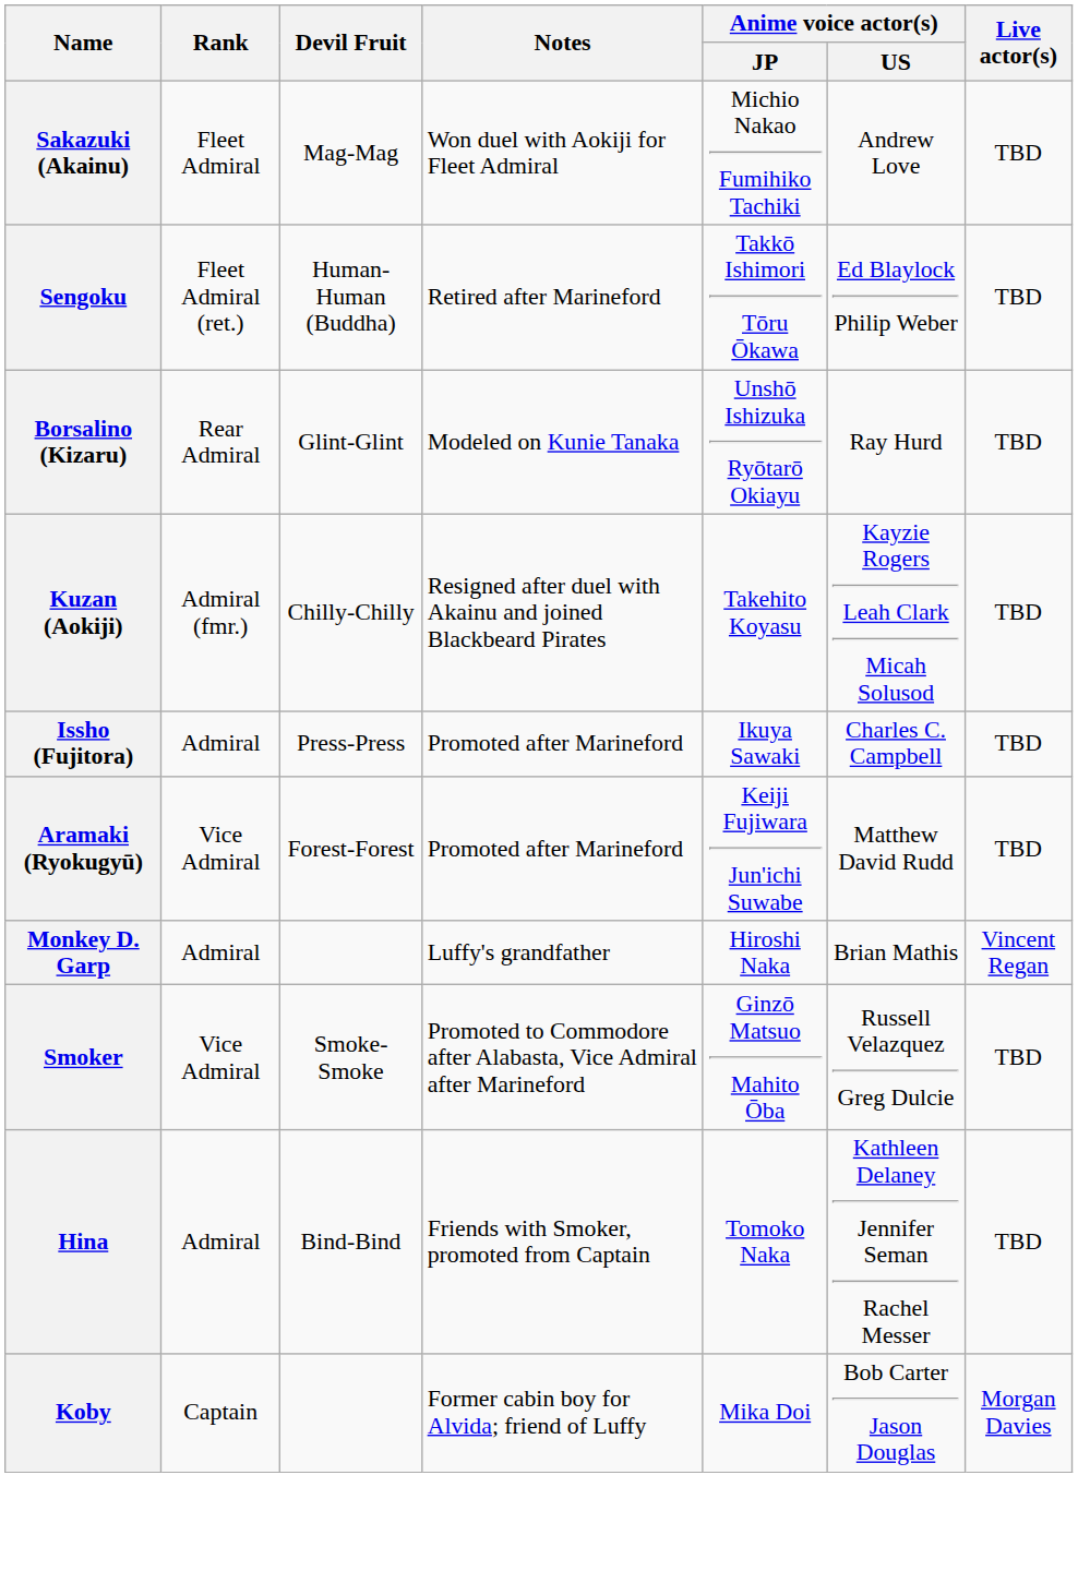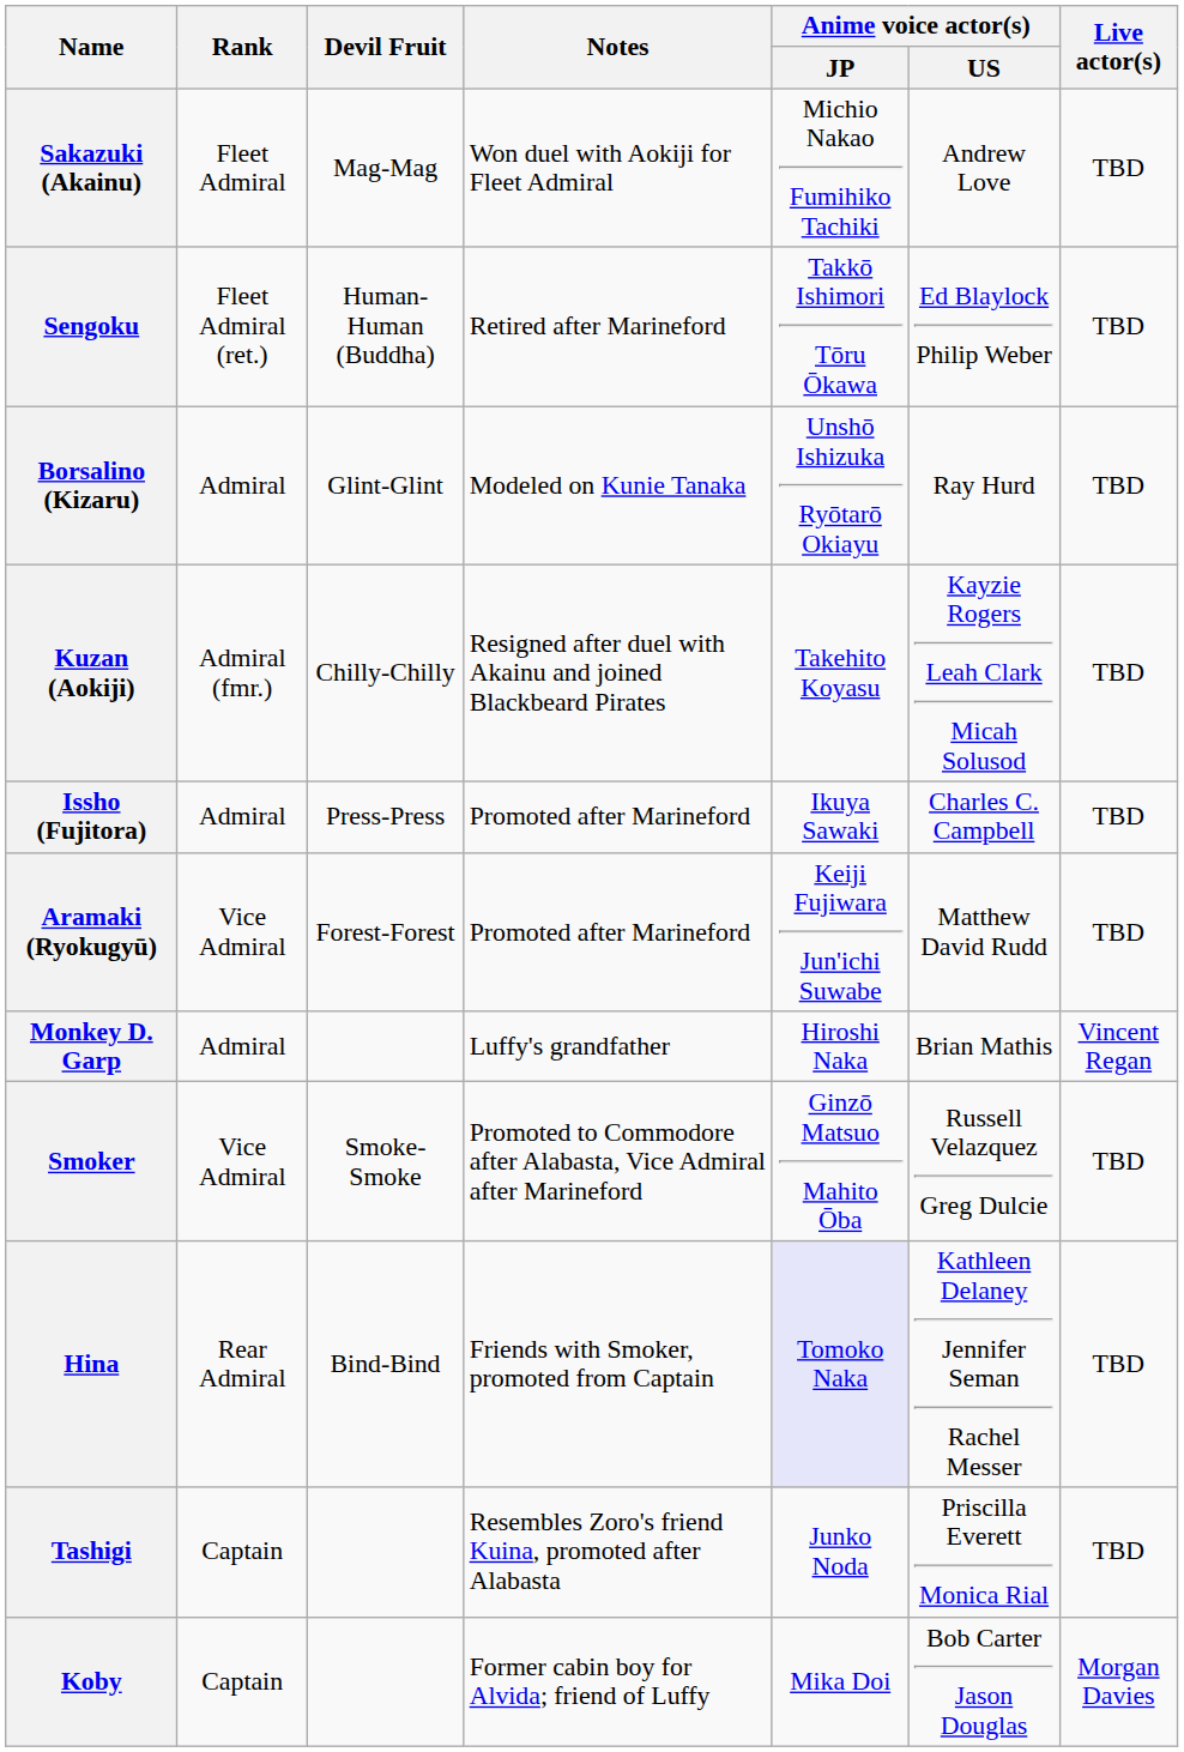Borsalino (Kizaru) | Rank: Rear Admiral -> Admiral
Hina | Rank: Admiral -> Rear Admiral
Hina | Anime voice actor(s) / JP: no background -> lavender background
+ row: Tashigi | Captain | Resembles Zoro's friend Kuina, promoted after Alabasta | Junko Noda | Priscilla Everett Monica Rial | TBD
